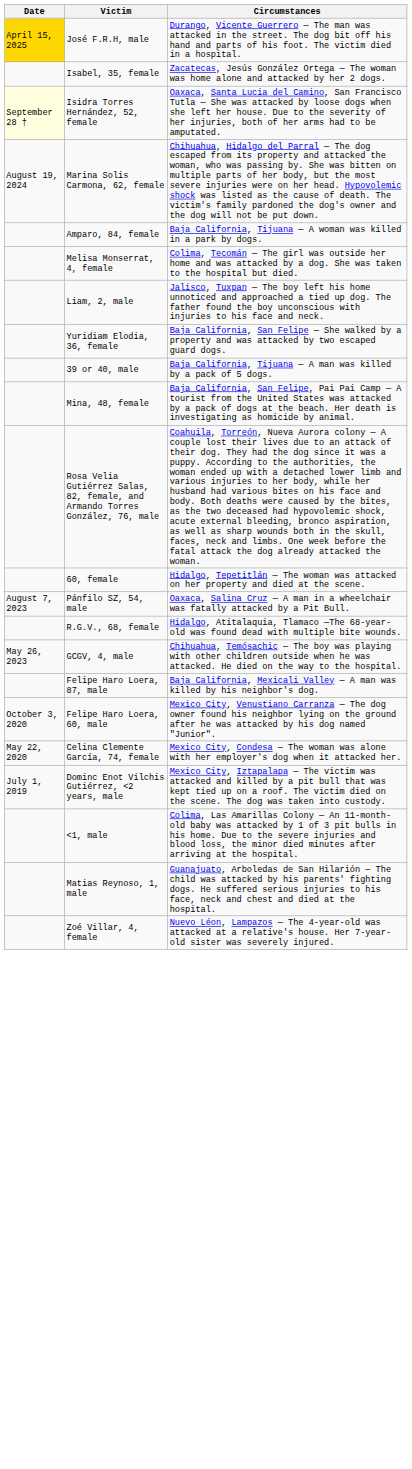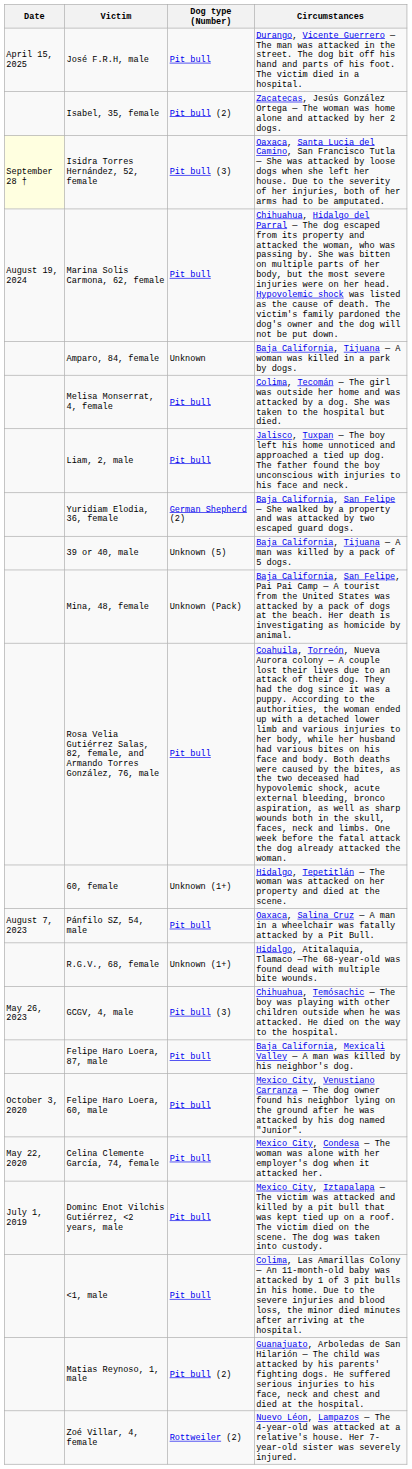+ column: Dog type (Number) | Pit bull | Pit bull (2) | Pit bull (3) | Pit bull | Unknown | Pit bull | Pit bull | German Shepherd (2) | Unknown (5) | Unknown (Pack) | Pit bull | Unknown (1+) | Pit bull | Unknown (1+) | Pit bull (3) | Pit bull | Pit bull | Pit bull | Pit bull | Pit bull | Pit bull (2) | Rottweiler (2)
José F.R.H, male | Date: gold background -> no background
